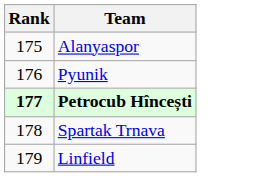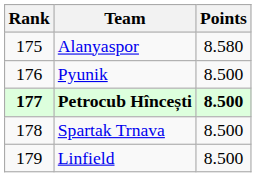+ column: Points | 8.580 | 8.500 | 8.500 | 8.500 | 8.500
